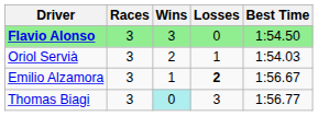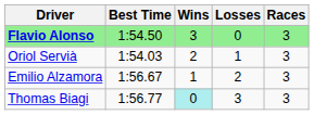columns swapped: Races <-> Best Time
Emilio Alzamora | Losses: bold -> normal
